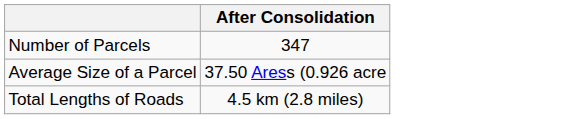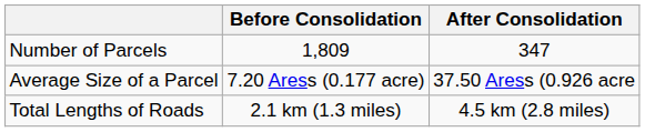+ column: Before Consolidation | 1,809 | 7.20 Aress (0.177 acre) | 2.1 km (1.3 miles)
